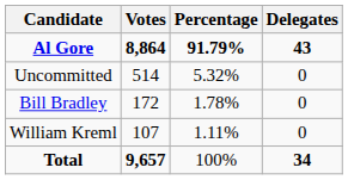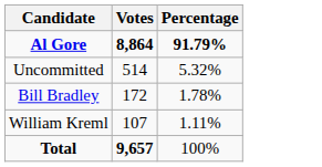- column: Delegates | 43 | 0 | 0 | 0 | 34
